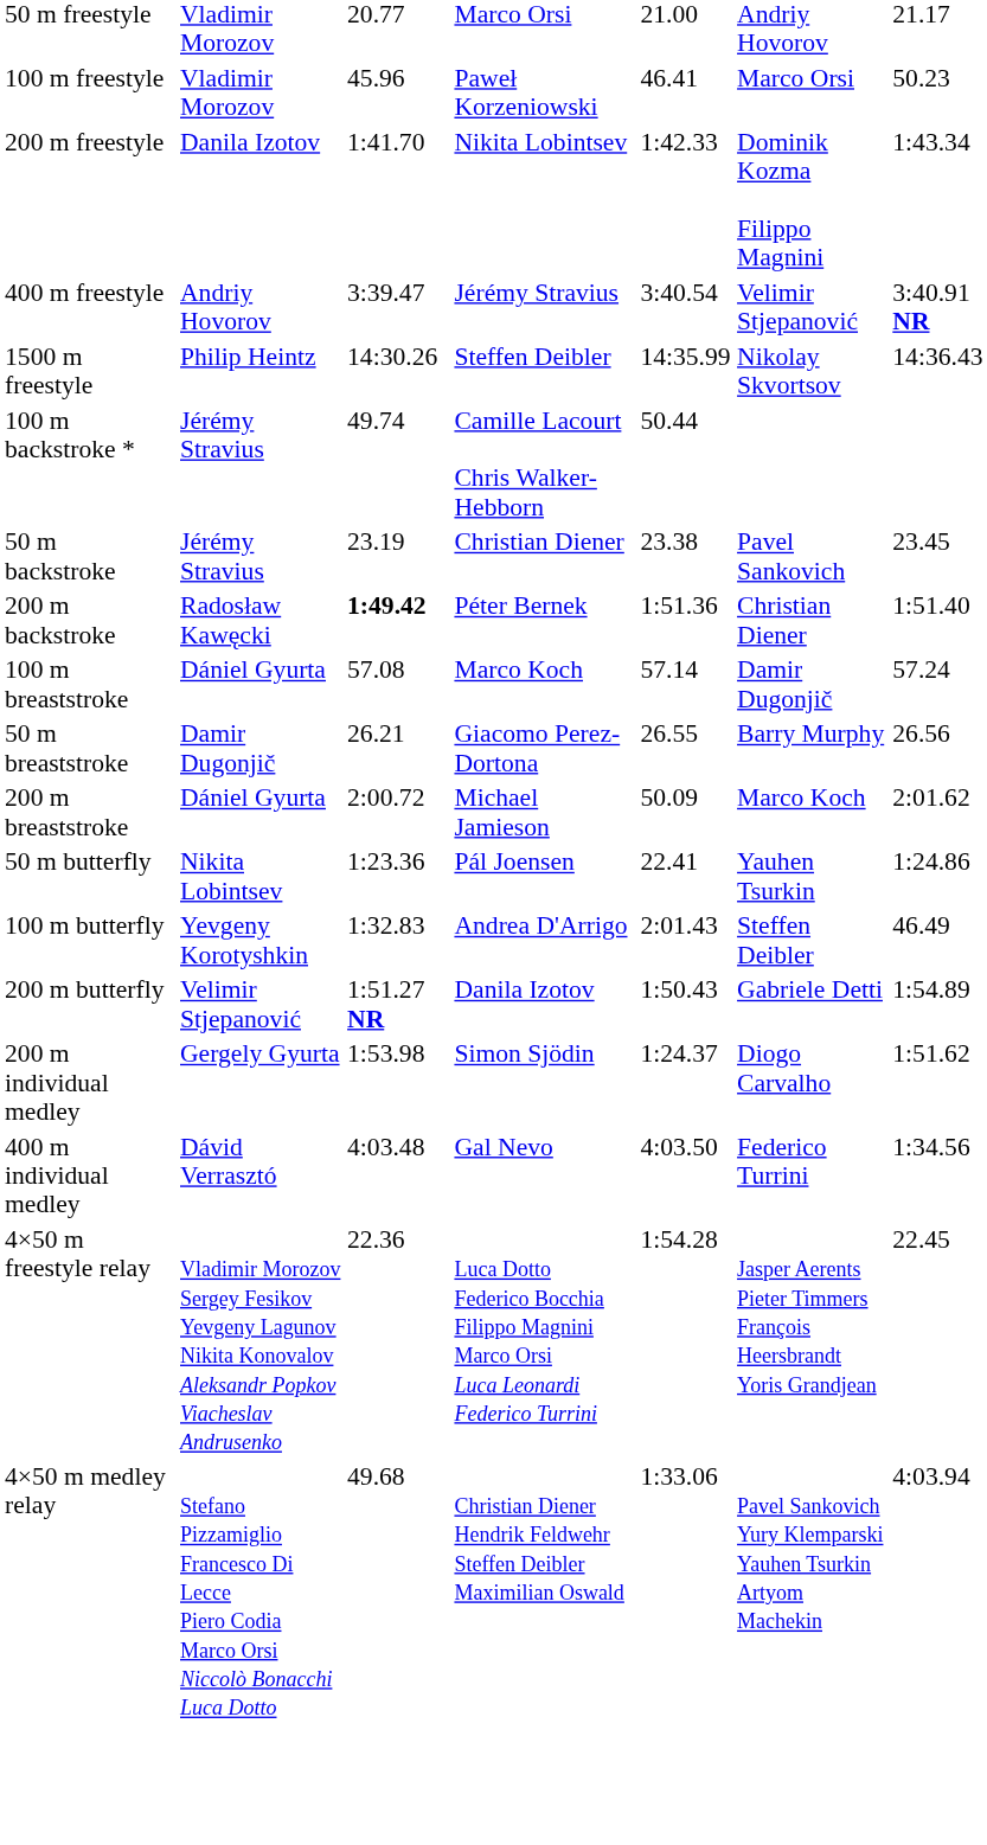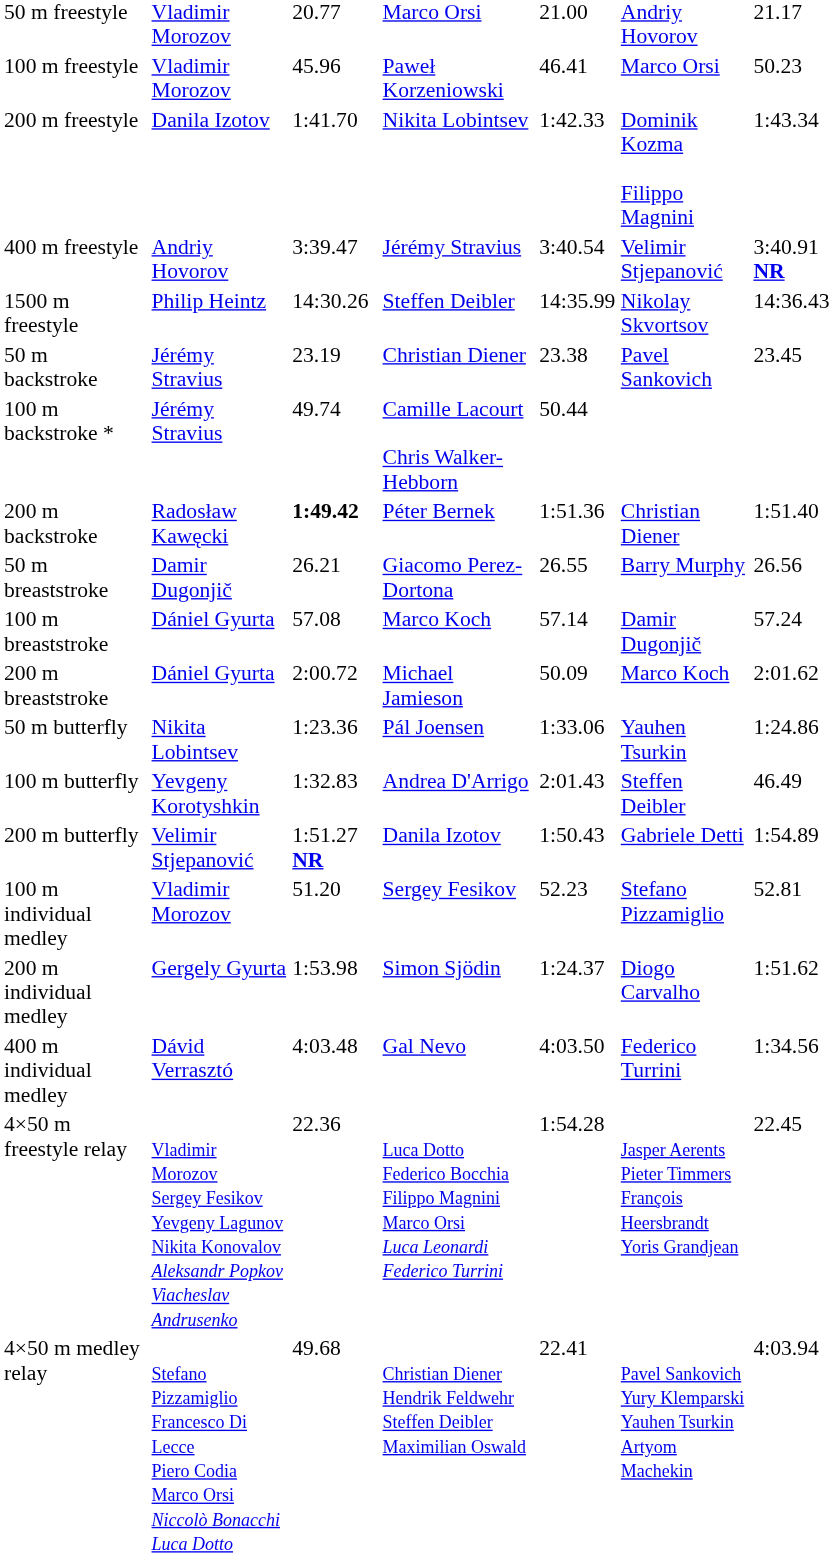rows swapped: 50 m backstroke <-> 100 m backstroke *
rows swapped: 50 m breaststroke <-> 100 m breaststroke
50 m butterfly | column 5: 22.41 -> 1:33.06
+ row: 100 m individual medley | Vladimir Morozov | 51.20 | Sergey Fesikov | 52.23 | Stefano Pizzamiglio | 52.81
4×50 m medley relay | column 5: 1:33.06 -> 22.41
